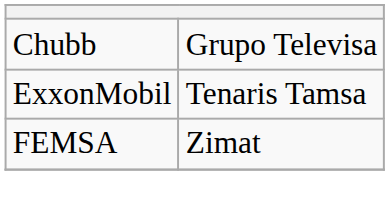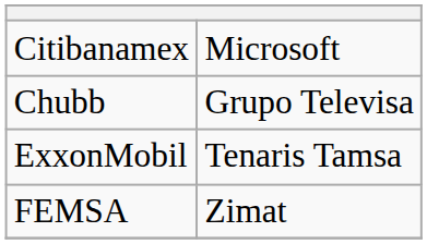+ row: Citibanamex | Microsoft
